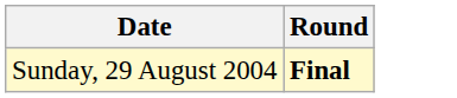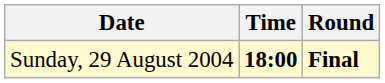+ column: Time | 18:00
